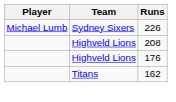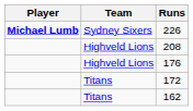226 | Player: normal -> bold
+ row: Titans | 172
